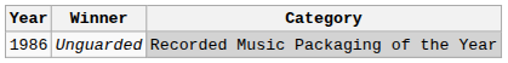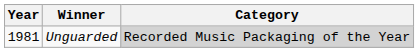Unguarded | Year: 1986 -> 1981
